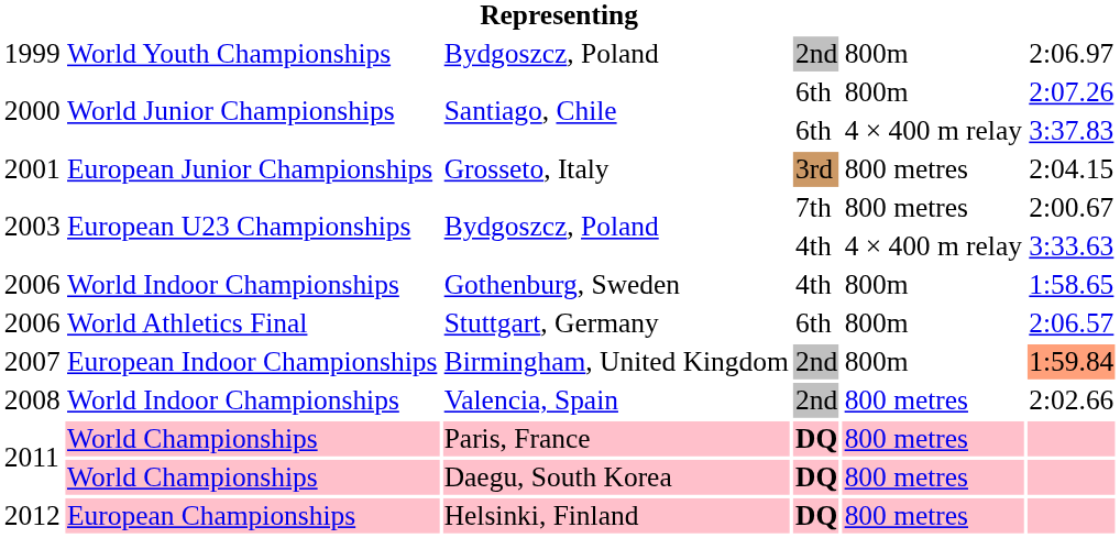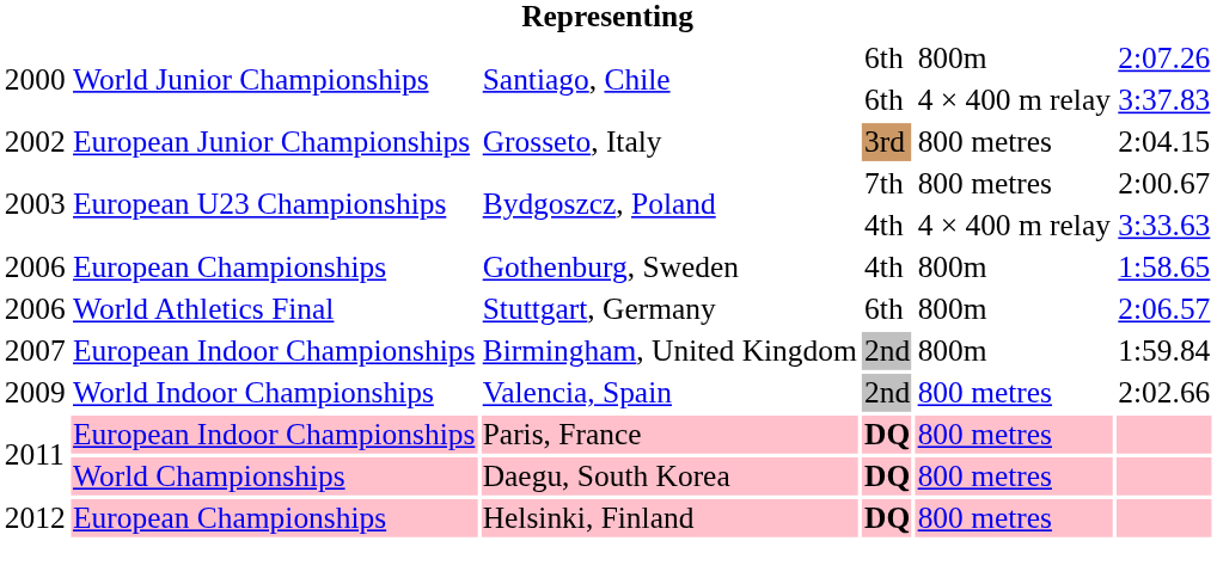- row: 1999 | World Youth Championships | Bydgoszcz, Poland | 2nd | 800m | 2:06.97
Grosseto, Italy | column 1: 2001 -> 2002
Gothenburg, Sweden | column 2: World Indoor Championships -> European Championships
Birmingham, United Kingdom | column 6: lightsalmon background -> no background
Valencia, Spain | column 1: 2008 -> 2009
Paris, France | column 2: World Championships -> European Indoor Championships
